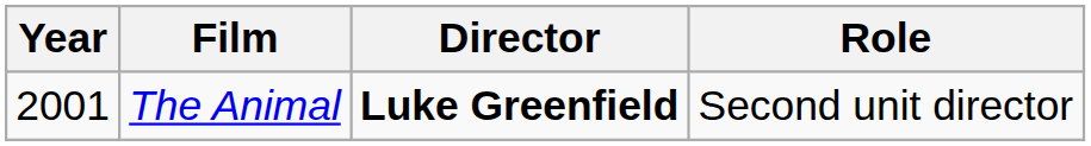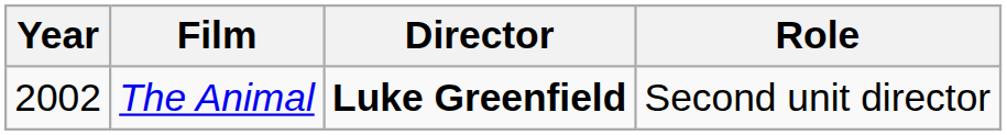The Animal | Year: 2001 -> 2002
